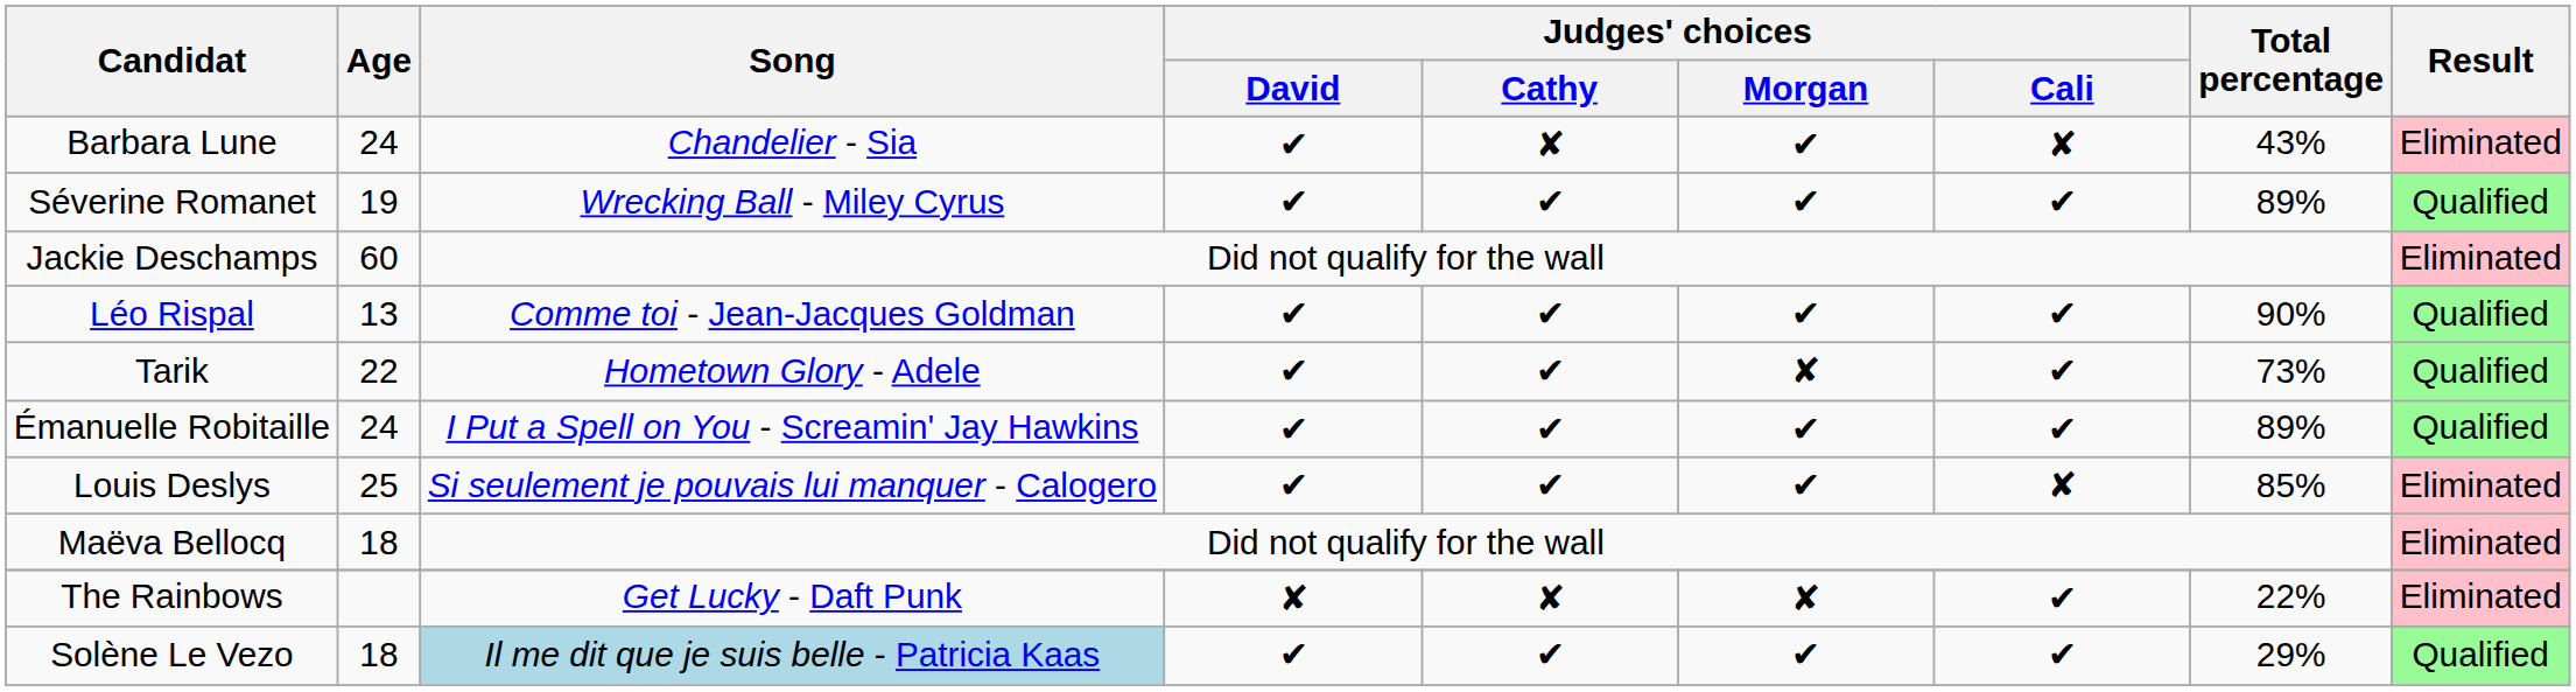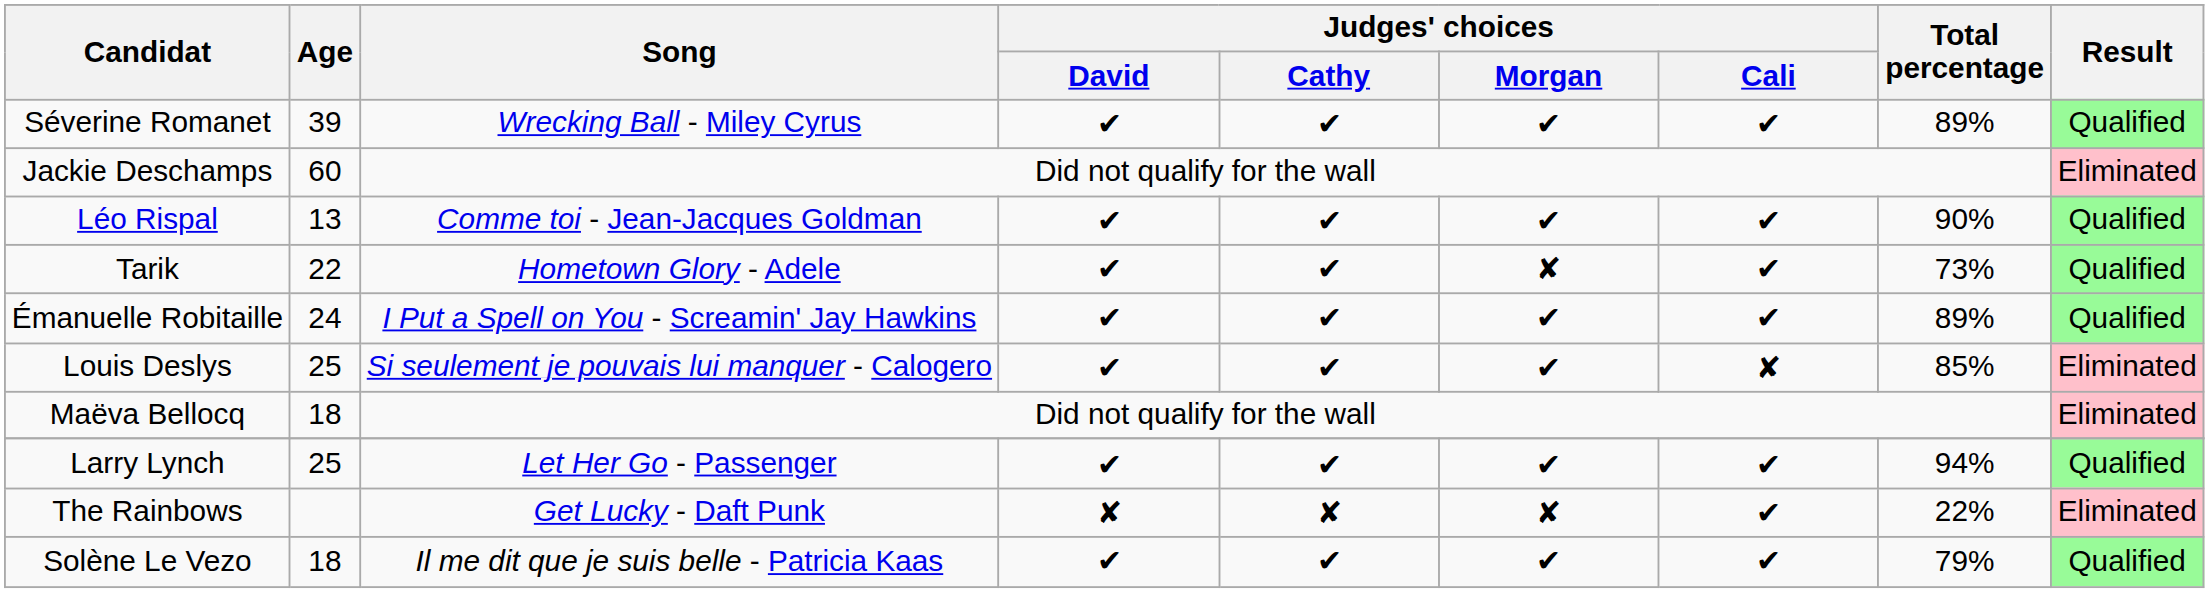- row: Barbara Lune | 24 | Chandelier - Sia | ✔ | ✘ | ✔ | ✘ | 43% | Eliminated
Séverine Romanet | Age: 19 -> 39
+ row: Larry Lynch | 25 | Let Her Go - Passenger | ✔ | ✔ | ✔ | ✔ | 94% | Qualified
Solène Le Vezo | Song: lightblue background -> no background
Solène Le Vezo | Total percentage: 29% -> 79%
